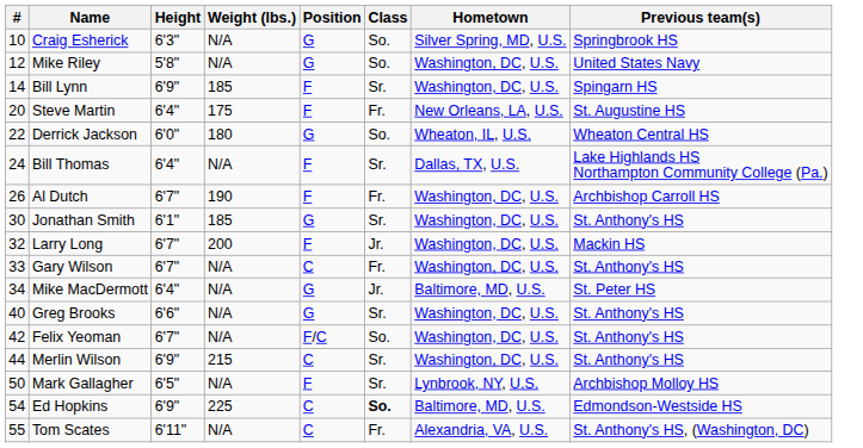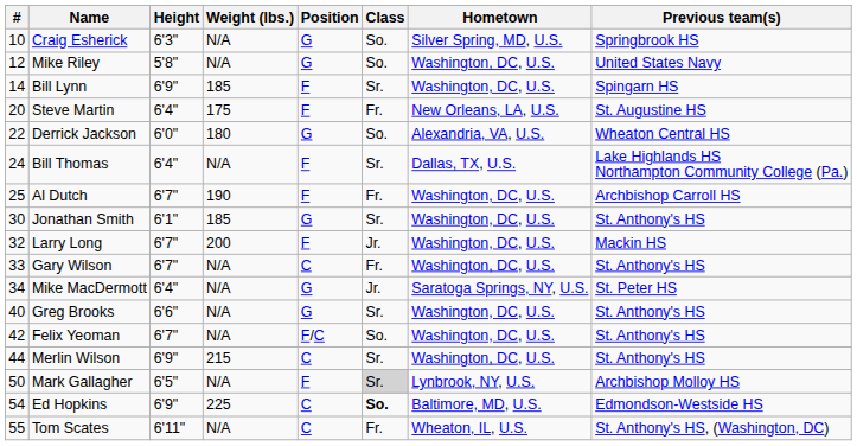Derrick Jackson | Hometown: Wheaton, IL, U.S. -> Alexandria, VA, U.S.
Al Dutch | #: 26 -> 25
Mike MacDermott | Hometown: Baltimore, MD, U.S. -> Saratoga Springs, NY, U.S.
Mark Gallagher | Class: no background -> lightgrey background
Tom Scates | Hometown: Alexandria, VA, U.S. -> Wheaton, IL, U.S.
